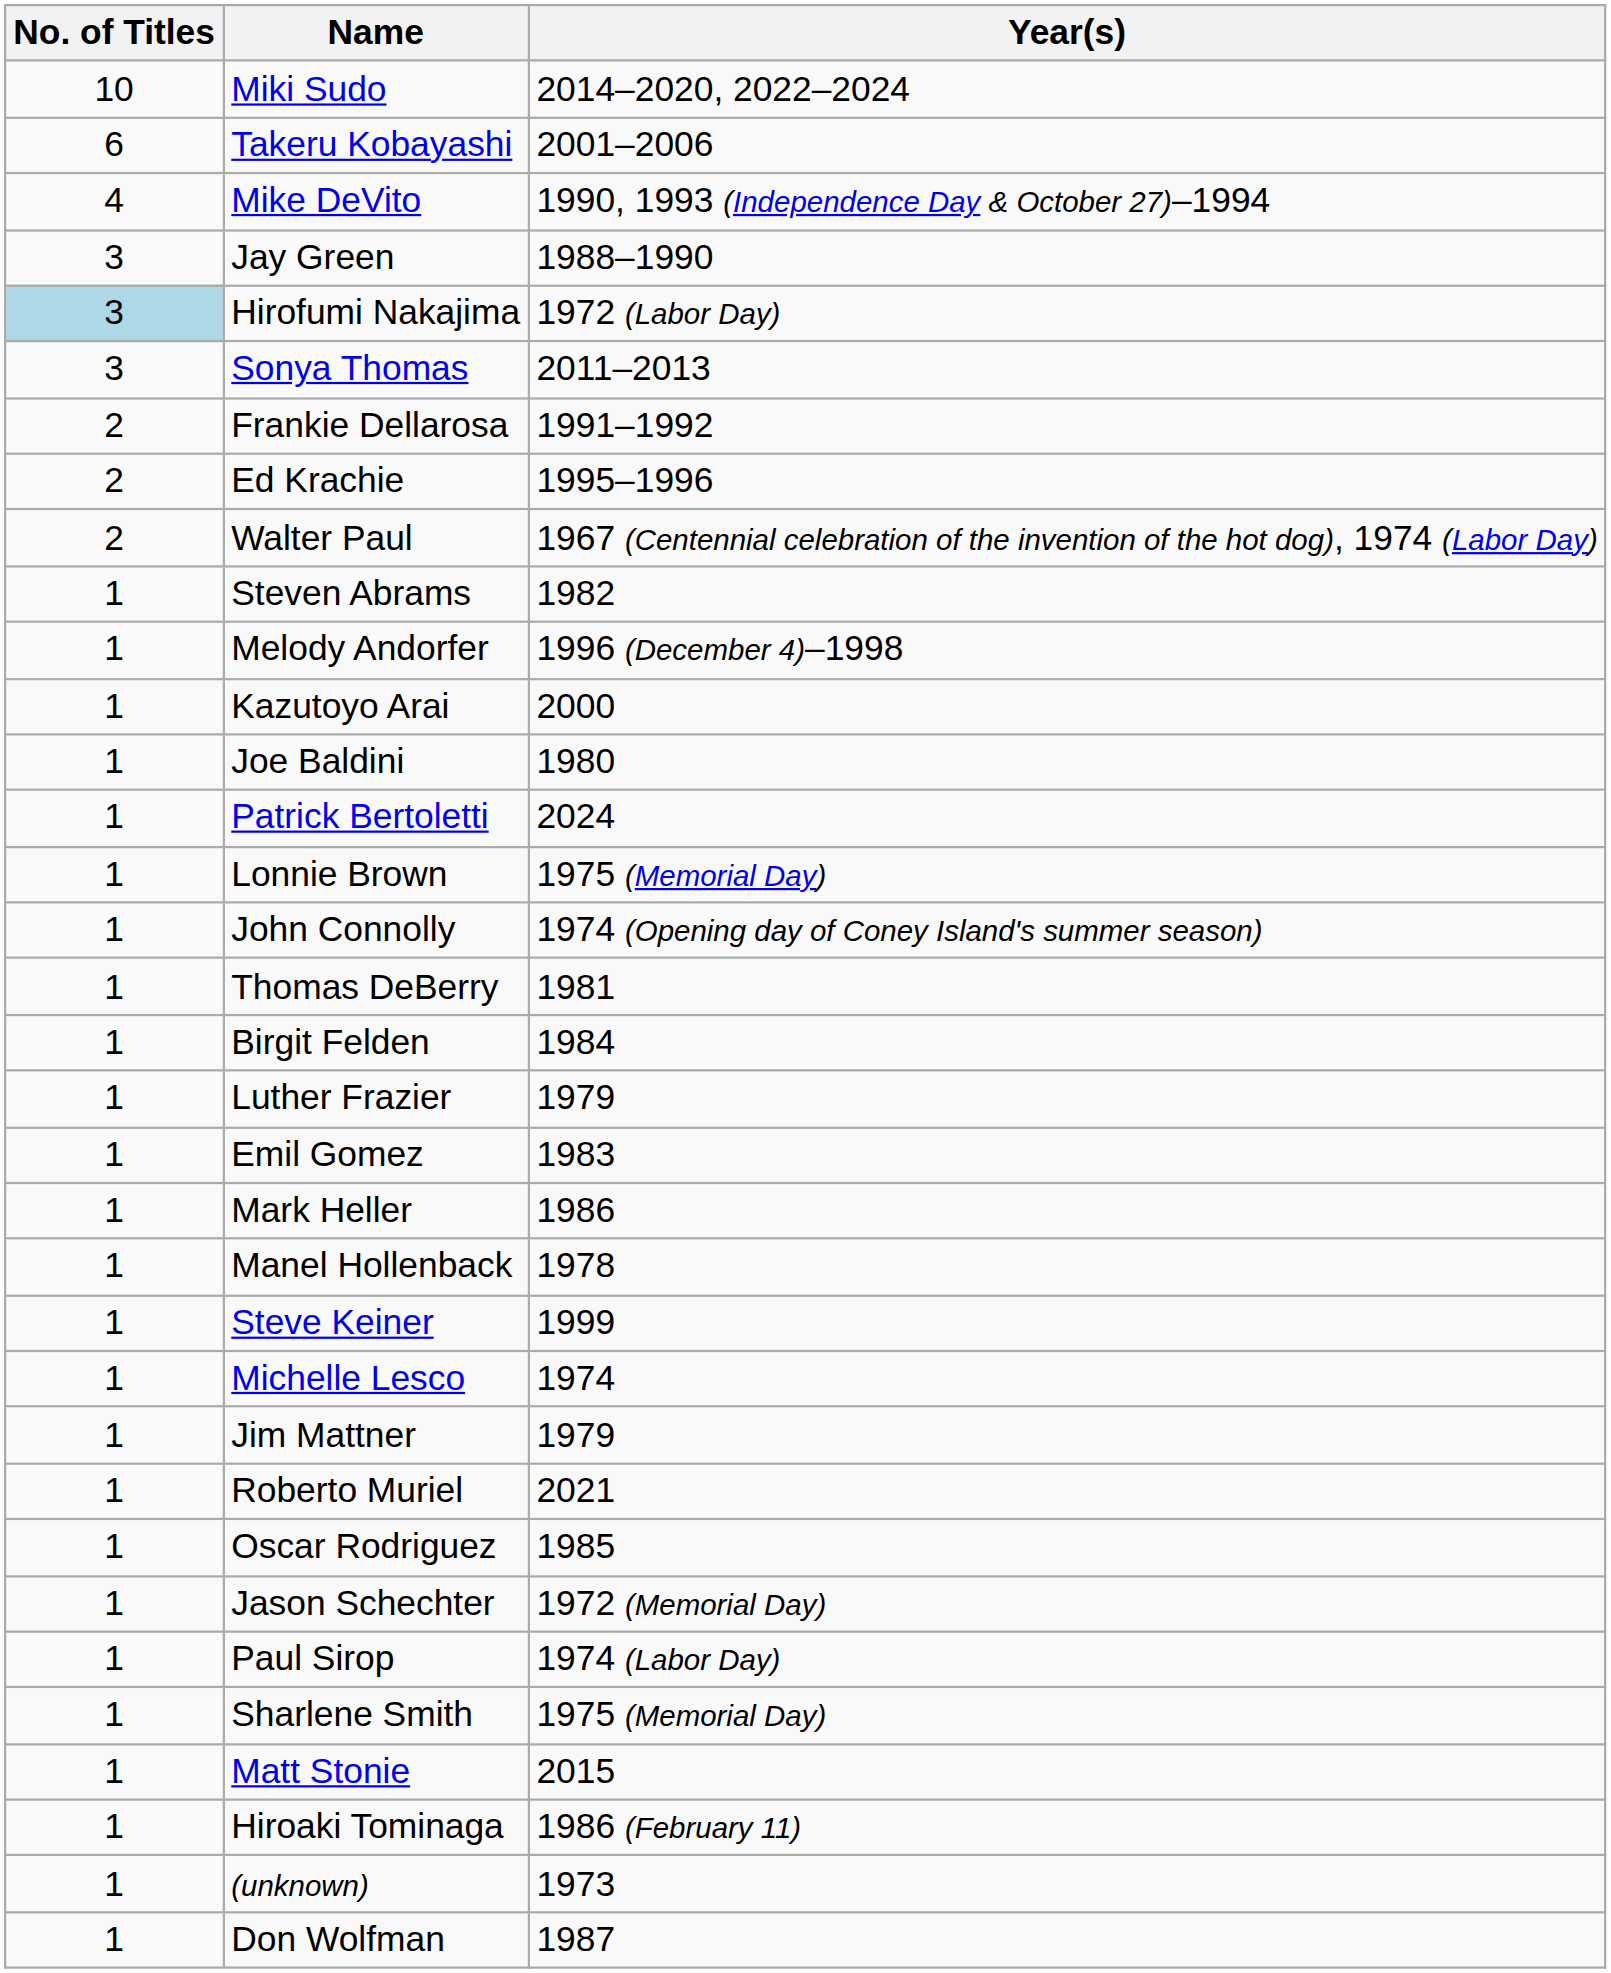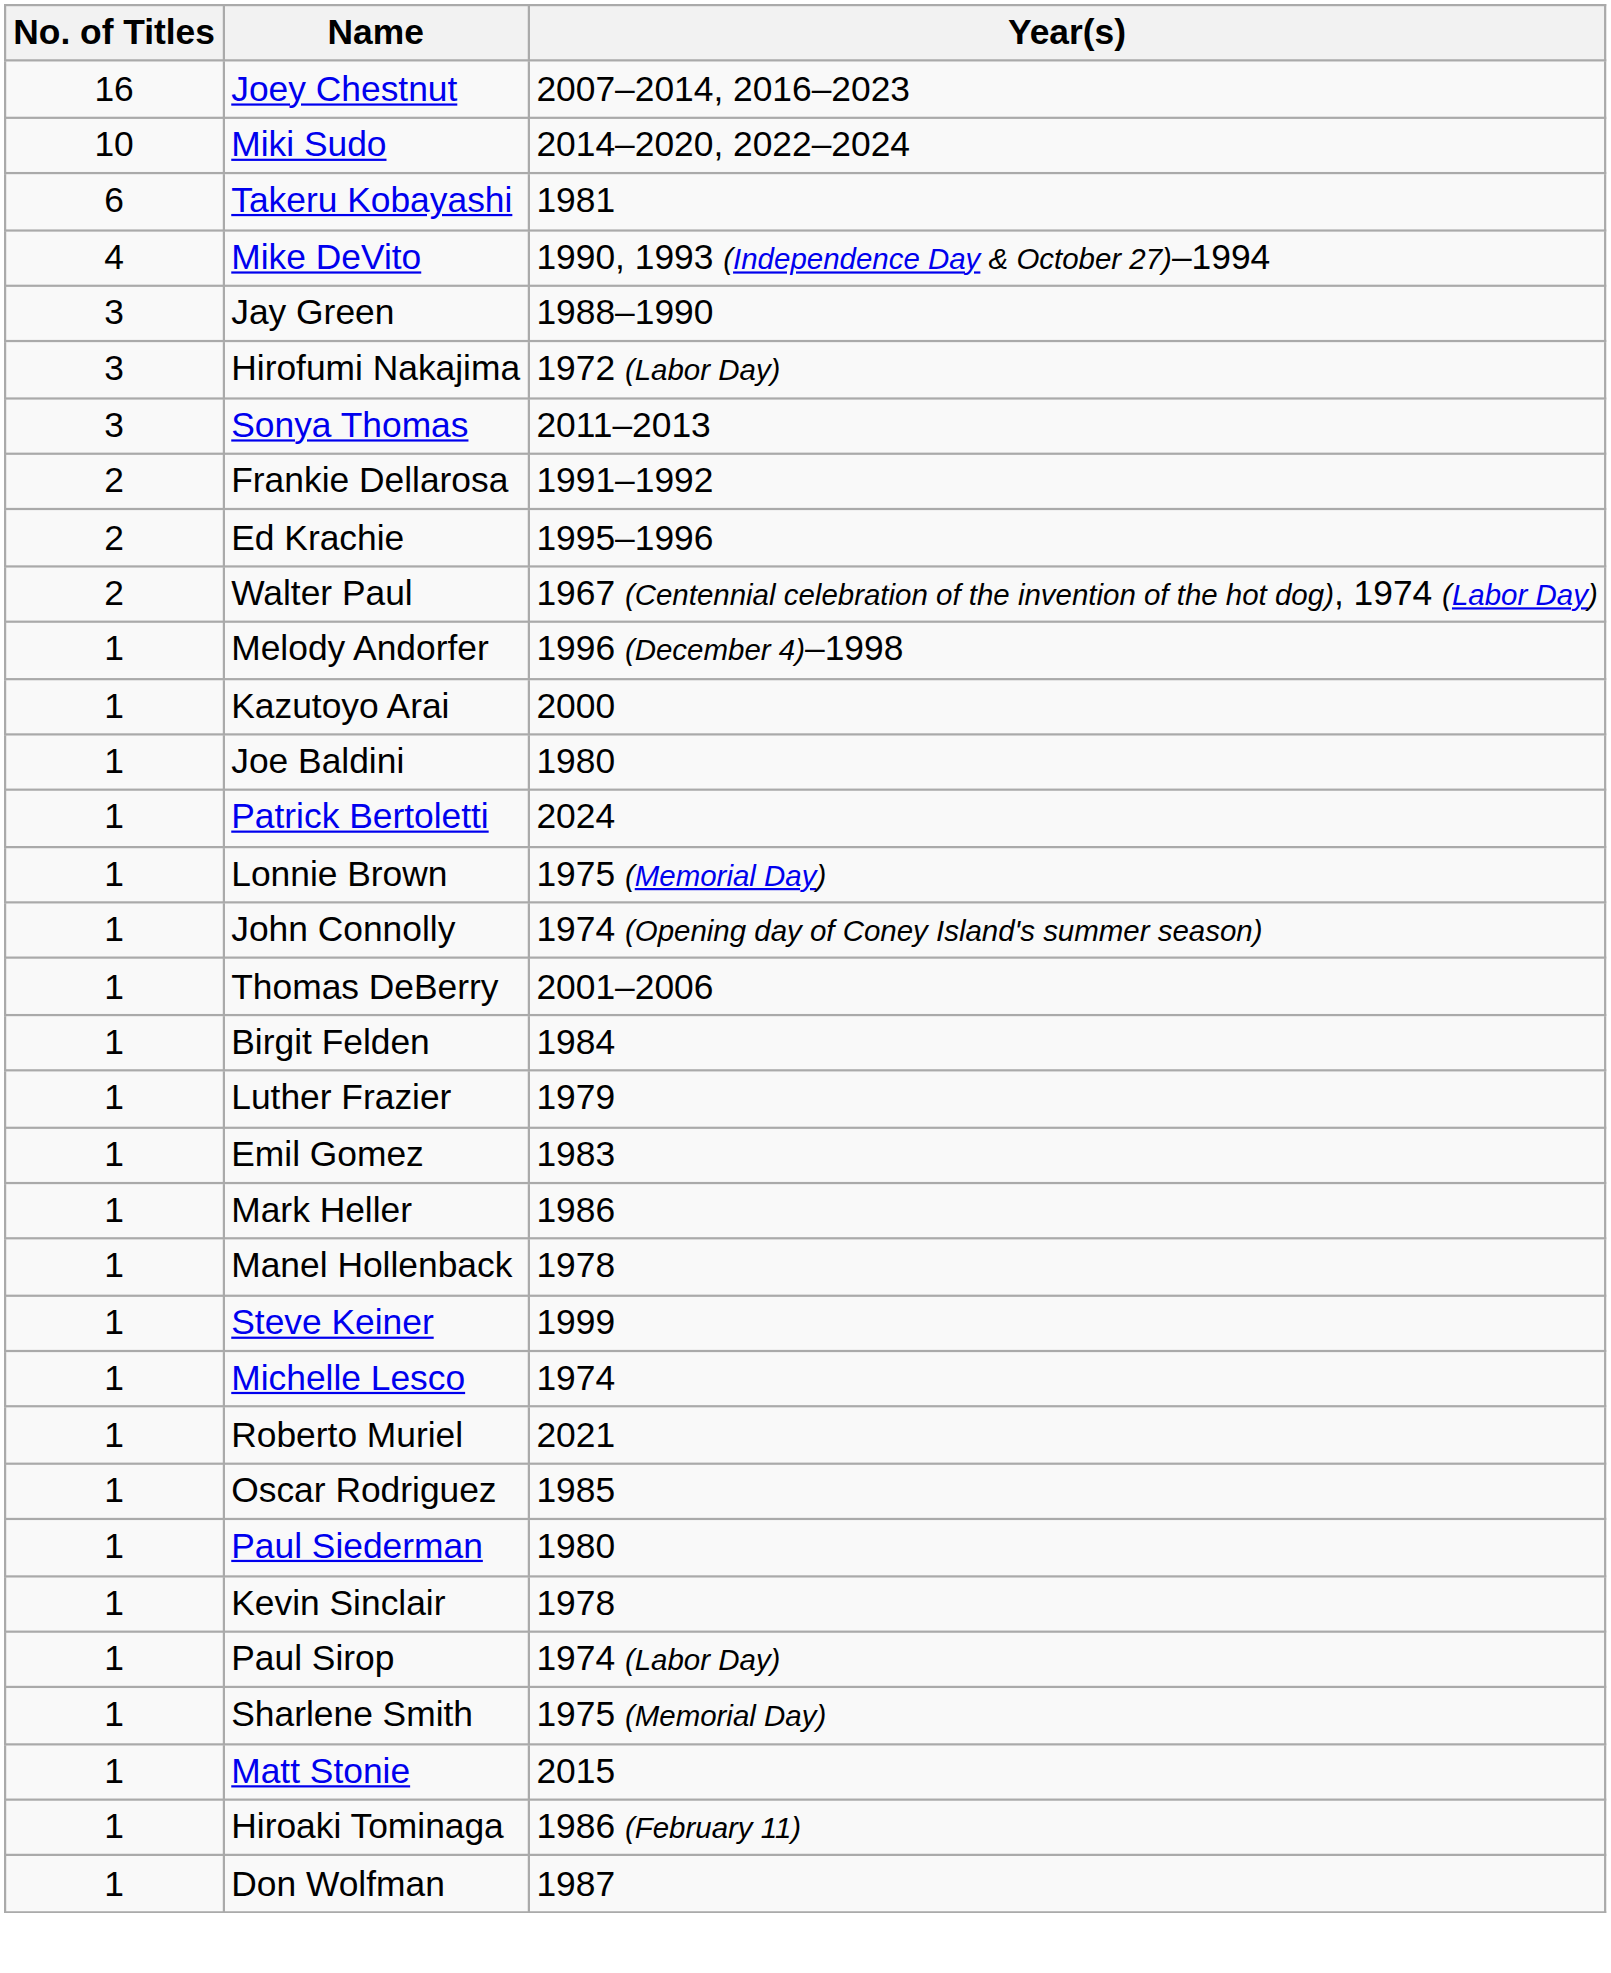+ row: 16 | Joey Chestnut | 2007–2014, 2016–2023
Takeru Kobayashi | Year(s): 2001–2006 -> 1981
Hirofumi Nakajima | No. of Titles: lightblue background -> no background
- row: 1 | Steven Abrams | 1982
Thomas DeBerry | Year(s): 1981 -> 2001–2006
- row: 1 | Jim Mattner | 1979
- row: 1 | Jason Schechter | 1972 (Memorial Day)
+ row: 1 | Paul Siederman | 1980
+ row: 1 | Kevin Sinclair | 1978
- row: 1 | (unknown) | 1973
